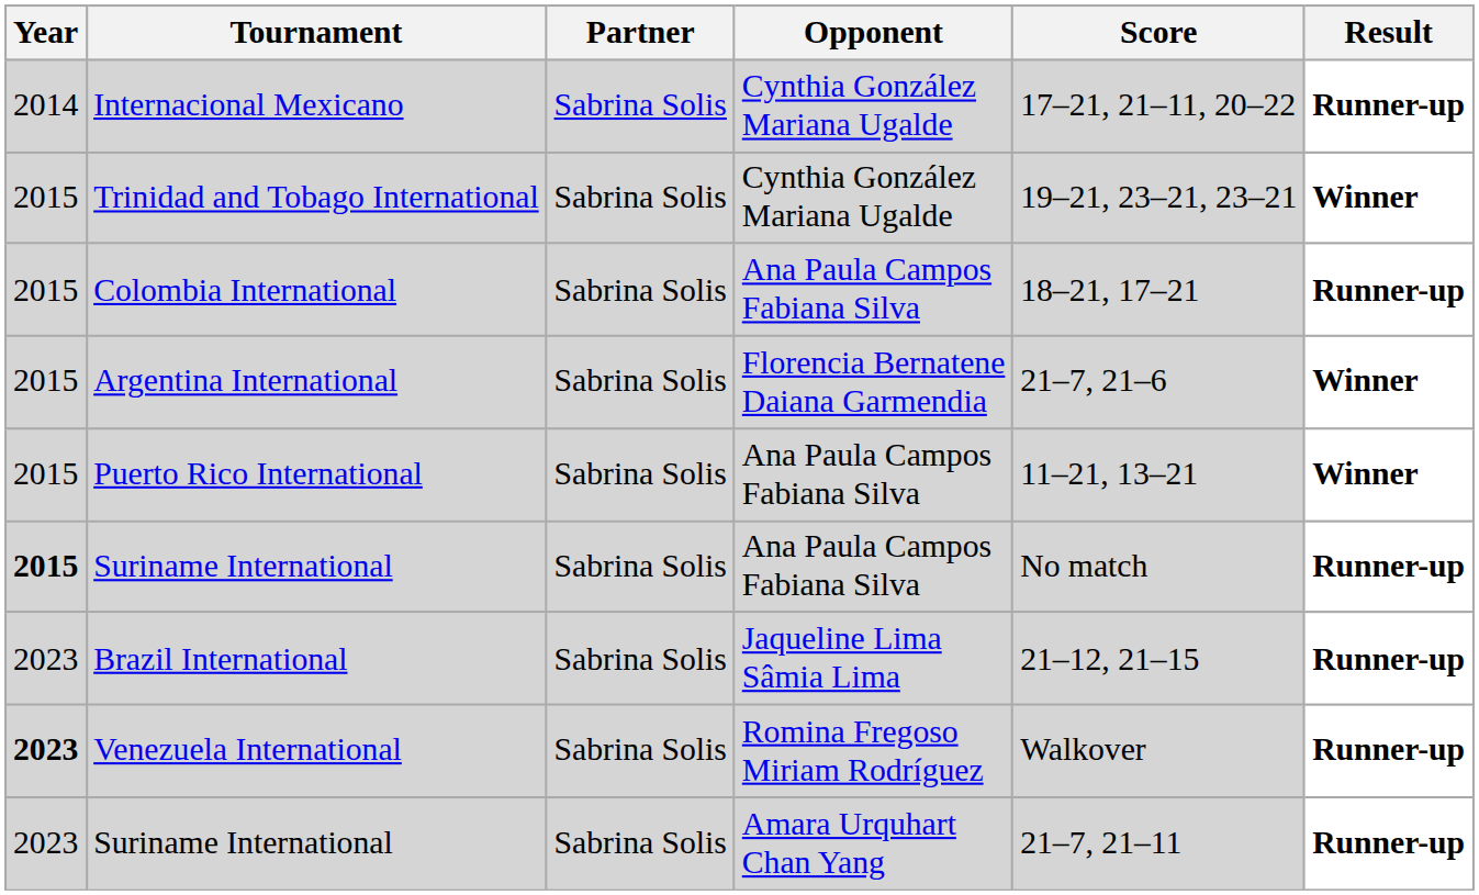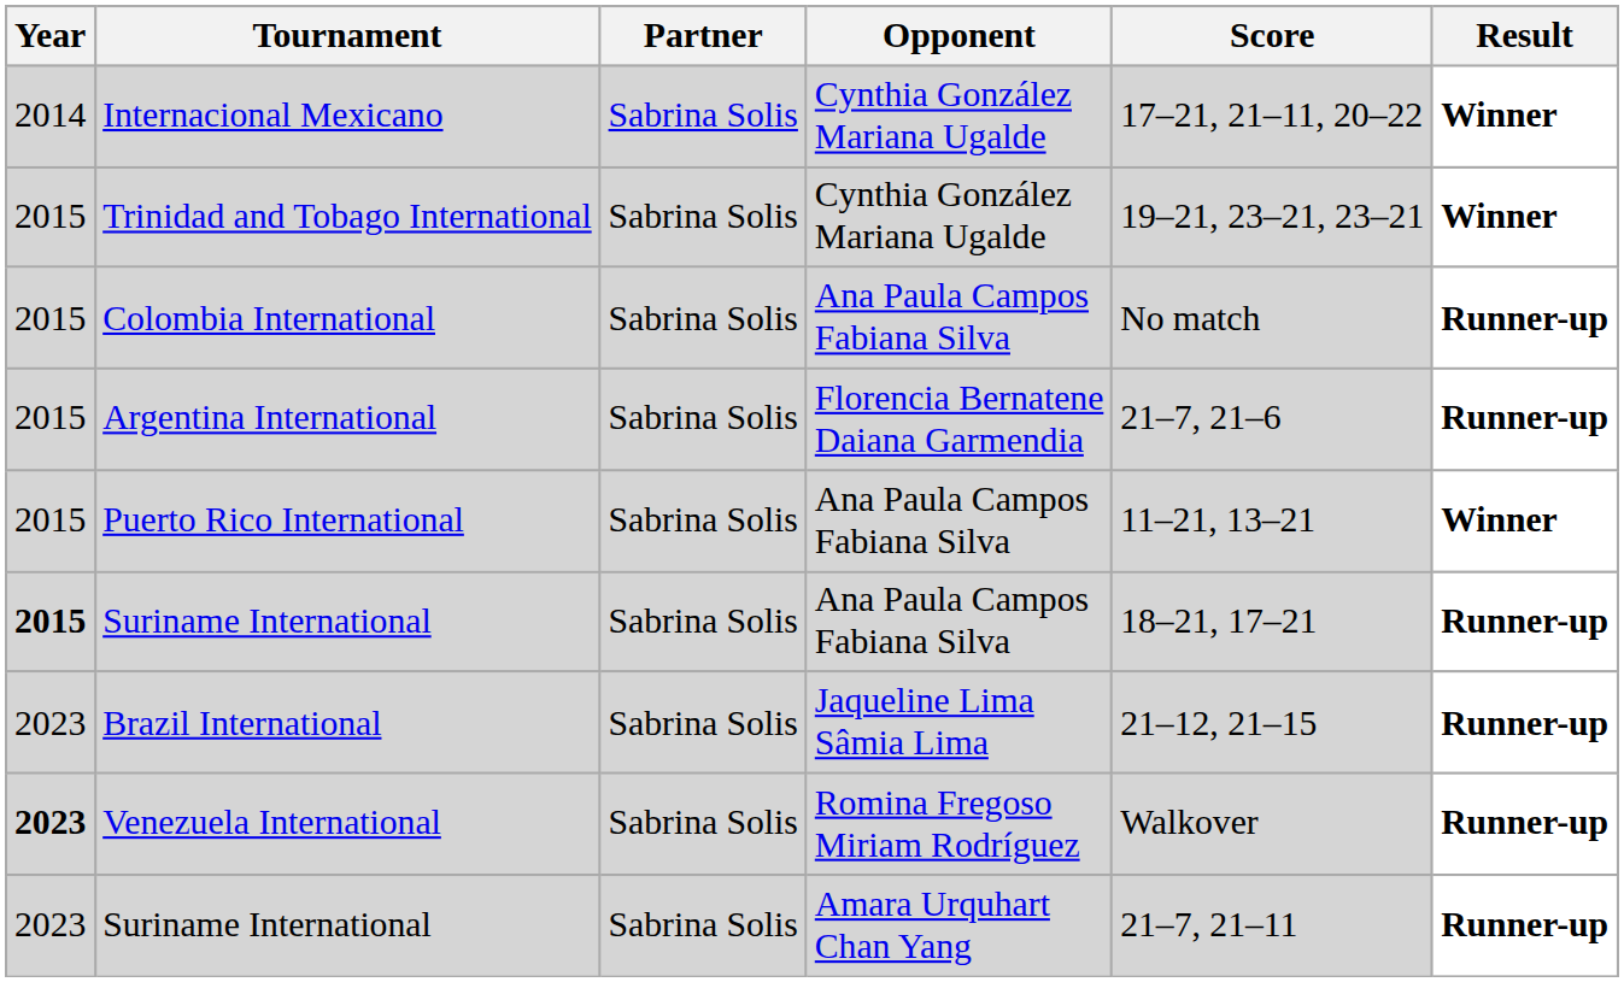Internacional Mexicano | Result: Runner-up -> Winner
Colombia International | Score: 18–21, 17–21 -> No match
Argentina International | Result: Winner -> Runner-up
Suriname International / Ana Paula Campos Fabiana Silva | Score: No match -> 18–21, 17–21
